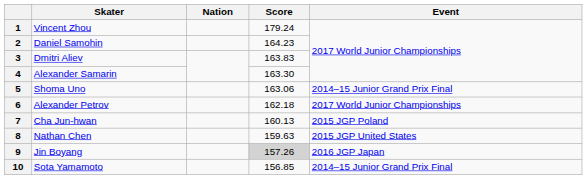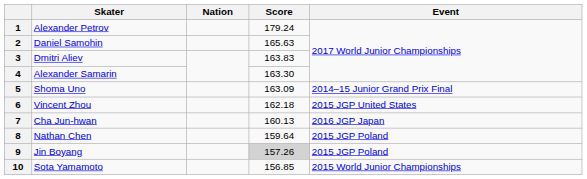1 | Skater: Vincent Zhou -> Alexander Petrov
2 | Score: 164.23 -> 165.63
5 | Score: 163.06 -> 163.09
6 | Skater: Alexander Petrov -> Vincent Zhou
6 | Event: 2017 World Junior Championships -> 2015 JGP United States
7 | Event: 2015 JGP Poland -> 2016 JGP Japan
8 | Score: 159.63 -> 159.64
8 | Event: 2015 JGP United States -> 2015 JGP Poland
9 | Event: 2016 JGP Japan -> 2015 JGP Poland
10 | Event: 2014–15 Junior Grand Prix Final -> 2015 World Junior Championships
